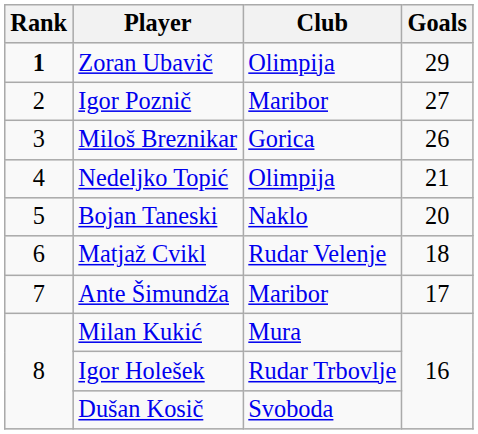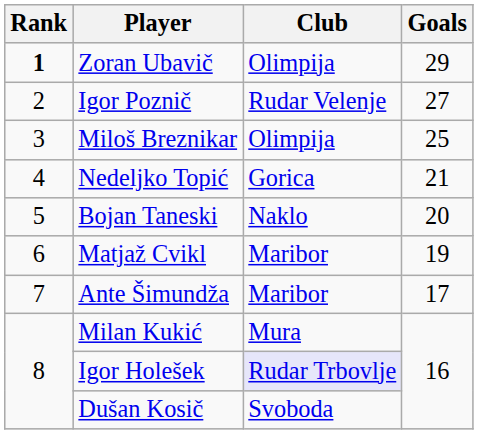Igor Poznič | Club: Maribor -> Rudar Velenje
Miloš Breznikar | Club: Gorica -> Olimpija
Miloš Breznikar | Goals: 26 -> 25
Nedeljko Topić | Club: Olimpija -> Gorica
Matjaž Cvikl | Club: Rudar Velenje -> Maribor
Matjaž Cvikl | Goals: 18 -> 19
Igor Holešek | Club: no background -> lavender background
